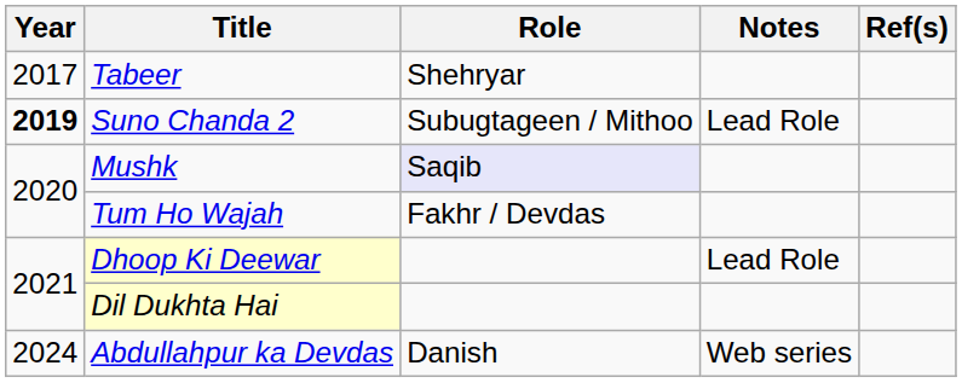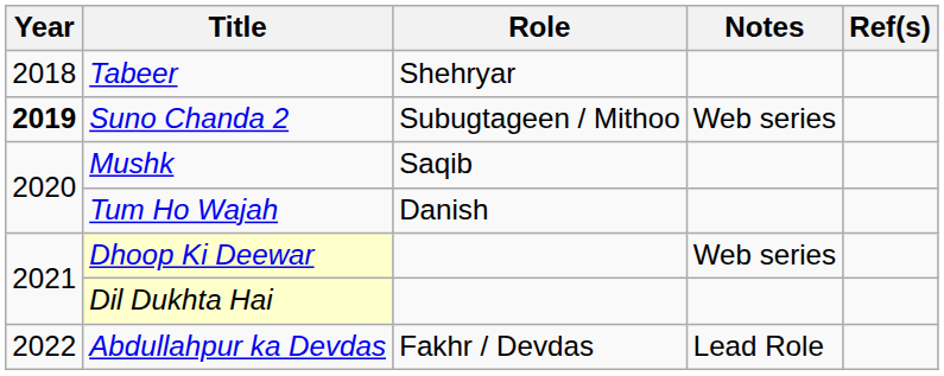Tabeer | Year: 2017 -> 2018
Suno Chanda 2 | Notes: Lead Role -> Web series
Mushk | Role: lavender background -> no background
Tum Ho Wajah | Role: Fakhr / Devdas -> Danish
Dhoop Ki Deewar | Notes: Lead Role -> Web series
Abdullahpur ka Devdas | Year: 2024 -> 2022
Abdullahpur ka Devdas | Role: Danish -> Fakhr / Devdas
Abdullahpur ka Devdas | Notes: Web series -> Lead Role
